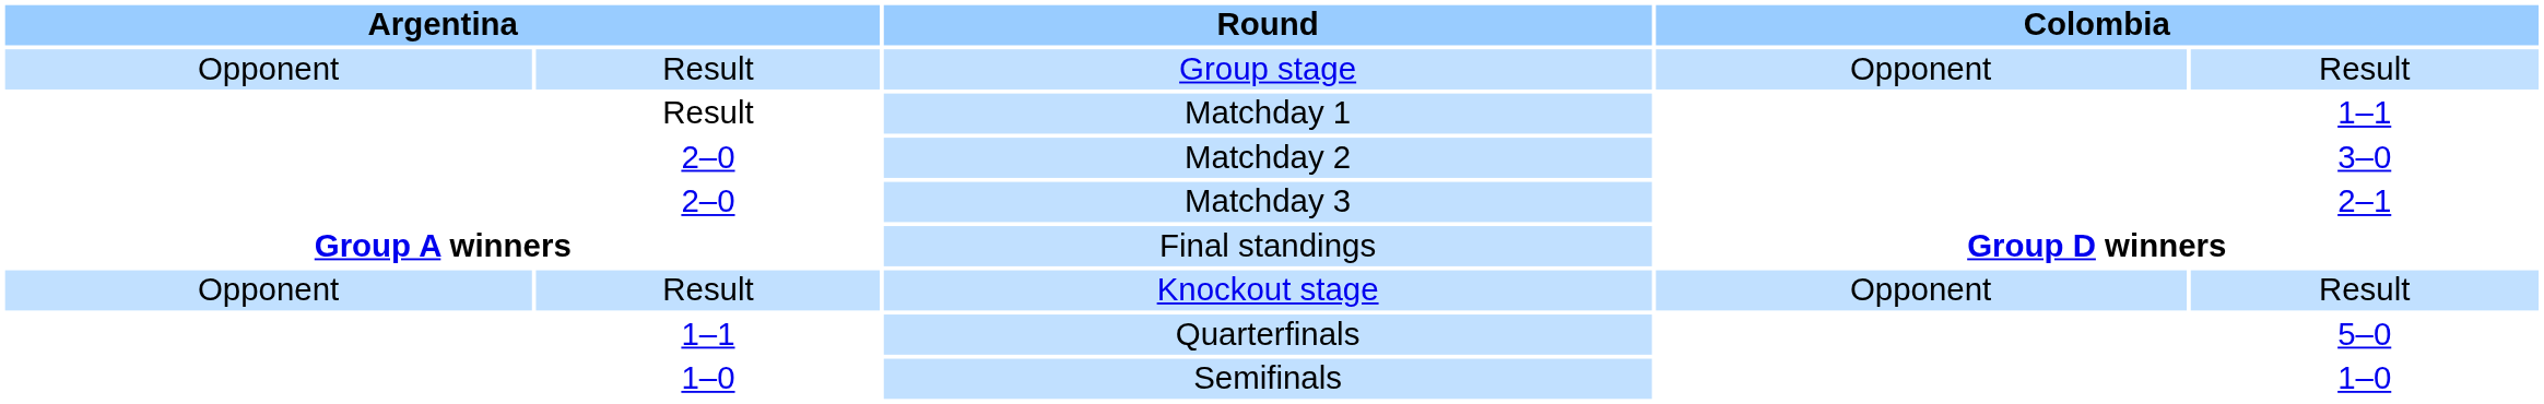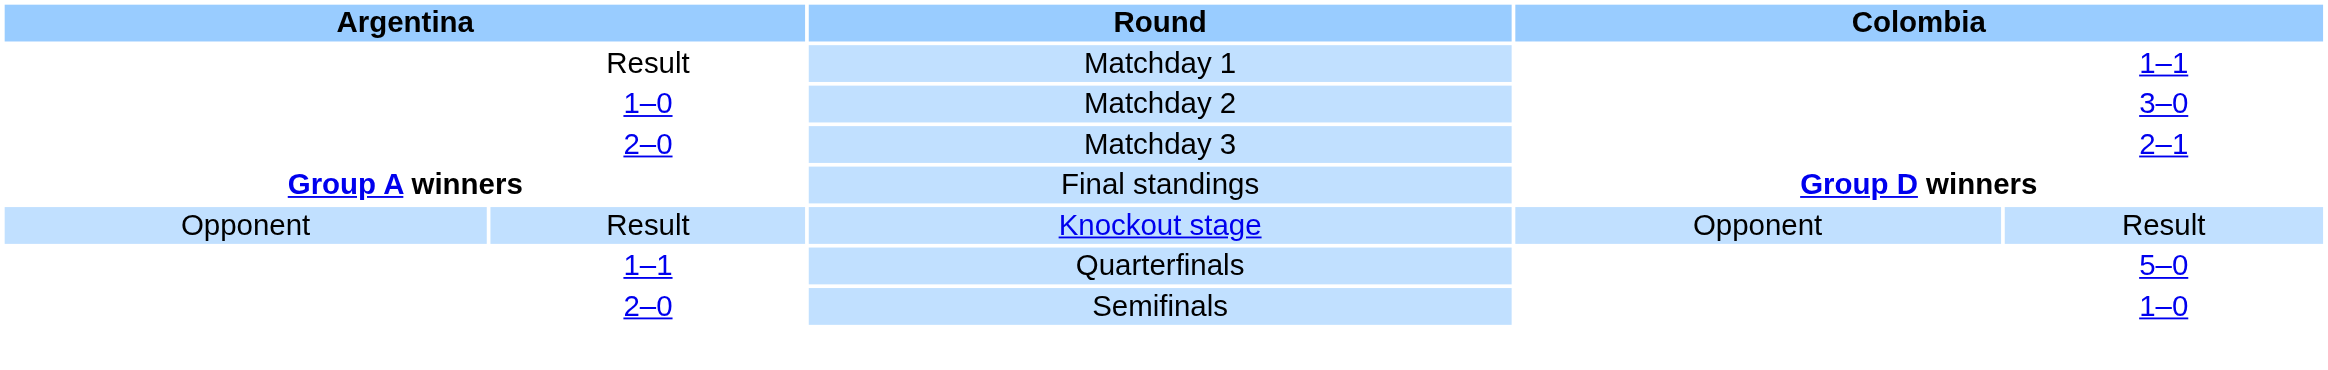- row: Opponent | Result | Group stage | Opponent | Result
Matchday 2 | column 2: 2–0 -> 1–0
Semifinals | column 2: 1–0 -> 2–0
